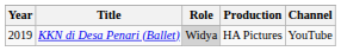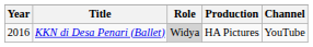KKN di Desa Penari (Ballet) | Year: 2019 -> 2016
